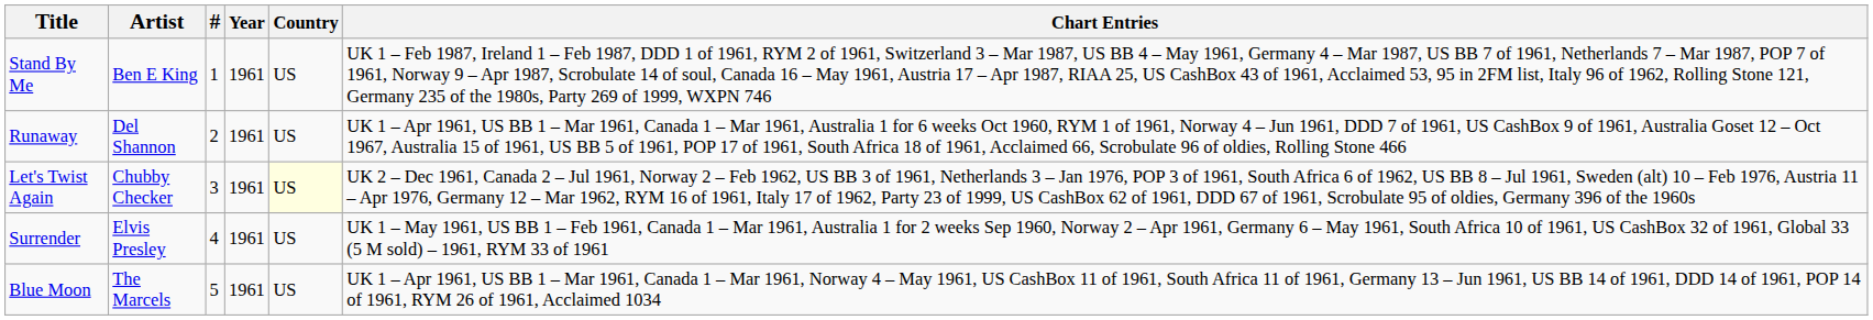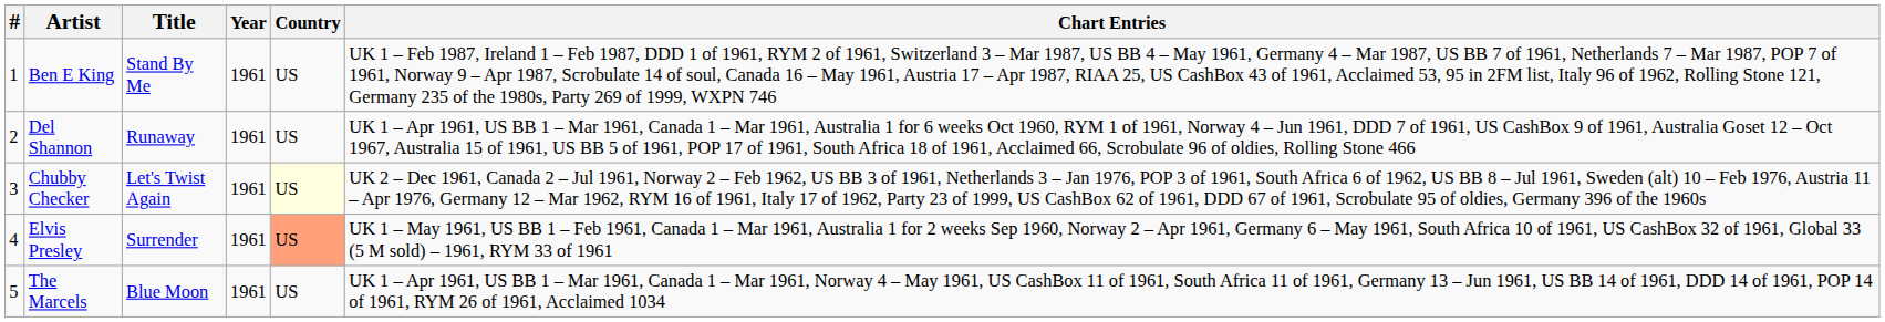columns swapped: # <-> Title
Elvis Presley | Country: no background -> lightsalmon background
